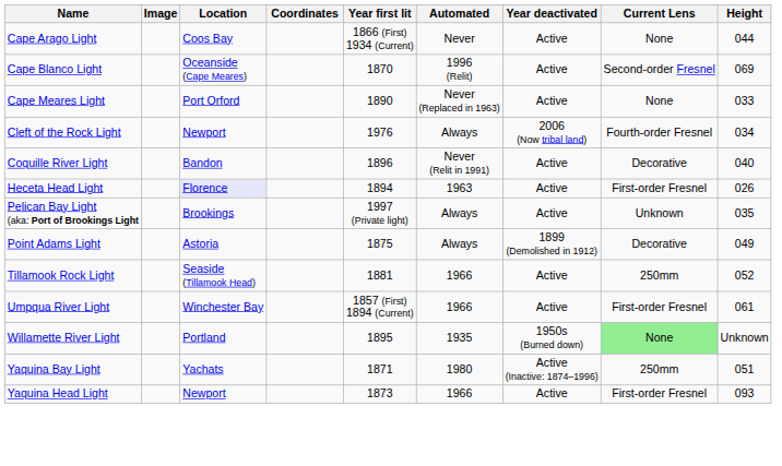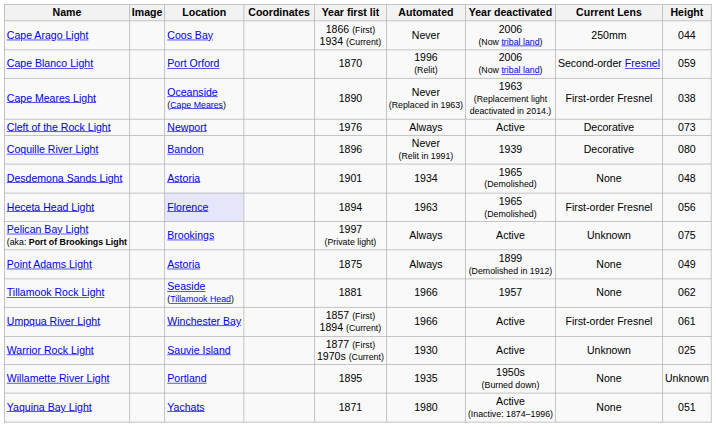Cape Arago Light | Year deactivated: Active -> 2006 (Now tribal land)
Cape Arago Light | Current Lens: None -> 250mm
Cape Blanco Light | Location: Oceanside (Cape Meares) -> Port Orford
Cape Blanco Light | Year deactivated: Active -> 2006 (Now tribal land)
Cape Blanco Light | Height: 069 -> 059
Cape Meares Light | Location: Port Orford -> Oceanside (Cape Meares)
Cape Meares Light | Year deactivated: Active -> 1963 (Replacement light deactivated in 2014.)
Cape Meares Light | Current Lens: None -> First-order Fresnel
Cape Meares Light | Height: 033 -> 038
Cleft of the Rock Light | Year deactivated: 2006 (Now tribal land) -> Active
Cleft of the Rock Light | Current Lens: Fourth-order Fresnel -> Decorative
Cleft of the Rock Light | Height: 034 -> 073
Coquille River Light | Year deactivated: Active -> 1939
Coquille River Light | Height: 040 -> 080
+ row: Desdemona Sands Light | Astoria | 1901 | 1934 | 1965 (Demolished) | None | 048
Heceta Head Light | Year deactivated: Active -> 1965 (Demolished)
Heceta Head Light | Height: 026 -> 056
Pelican Bay Light (aka: Port of Brookings Light | Height: 035 -> 075
Point Adams Light | Current Lens: Decorative -> None
Tillamook Rock Light | Year deactivated: Active -> 1957
Tillamook Rock Light | Current Lens: 250mm -> None
Tillamook Rock Light | Height: 052 -> 062
+ row: Warrior Rock Light | Sauvie Island | 1877 (First) 1970s (Current) | 1930 | Active | Unknown | 025
Willamette River Light | Current Lens: lightgreen background -> no background
Yaquina Bay Light | Current Lens: 250mm -> None
- row: Yaquina Head Light | Newport | 1873 | 1966 | Active | First-order Fresnel | 093
